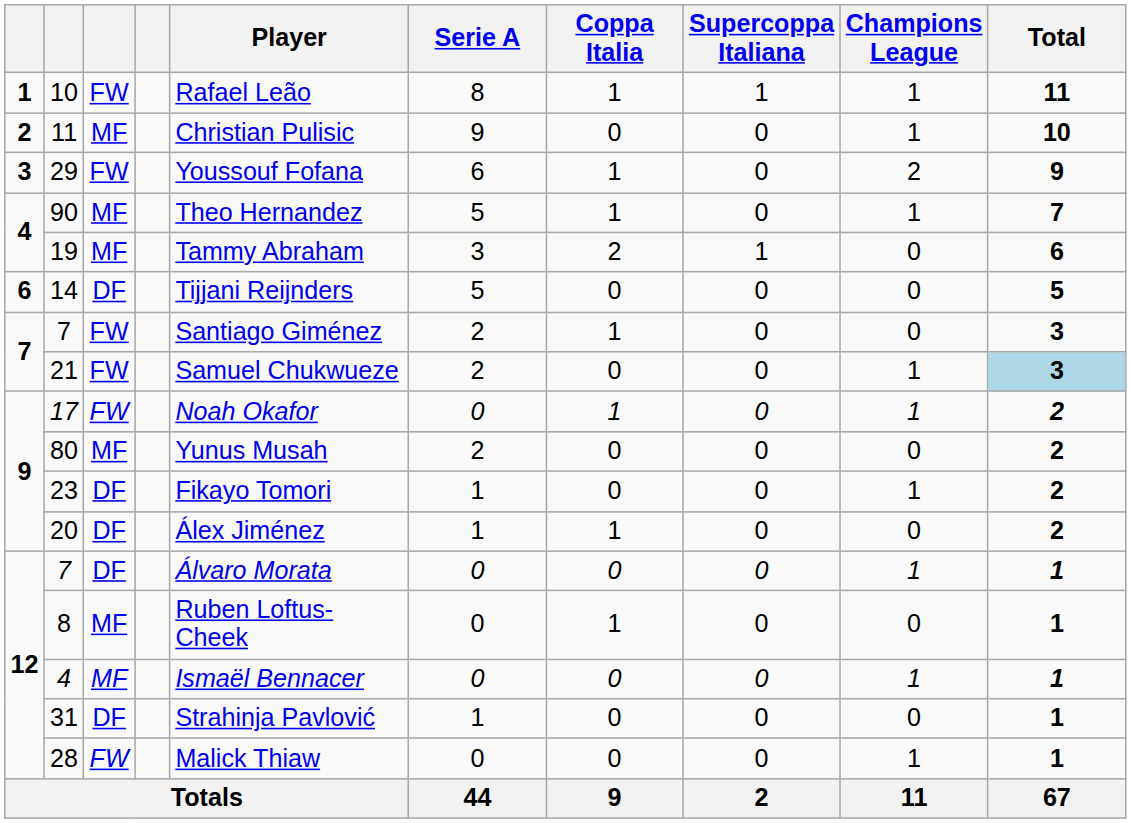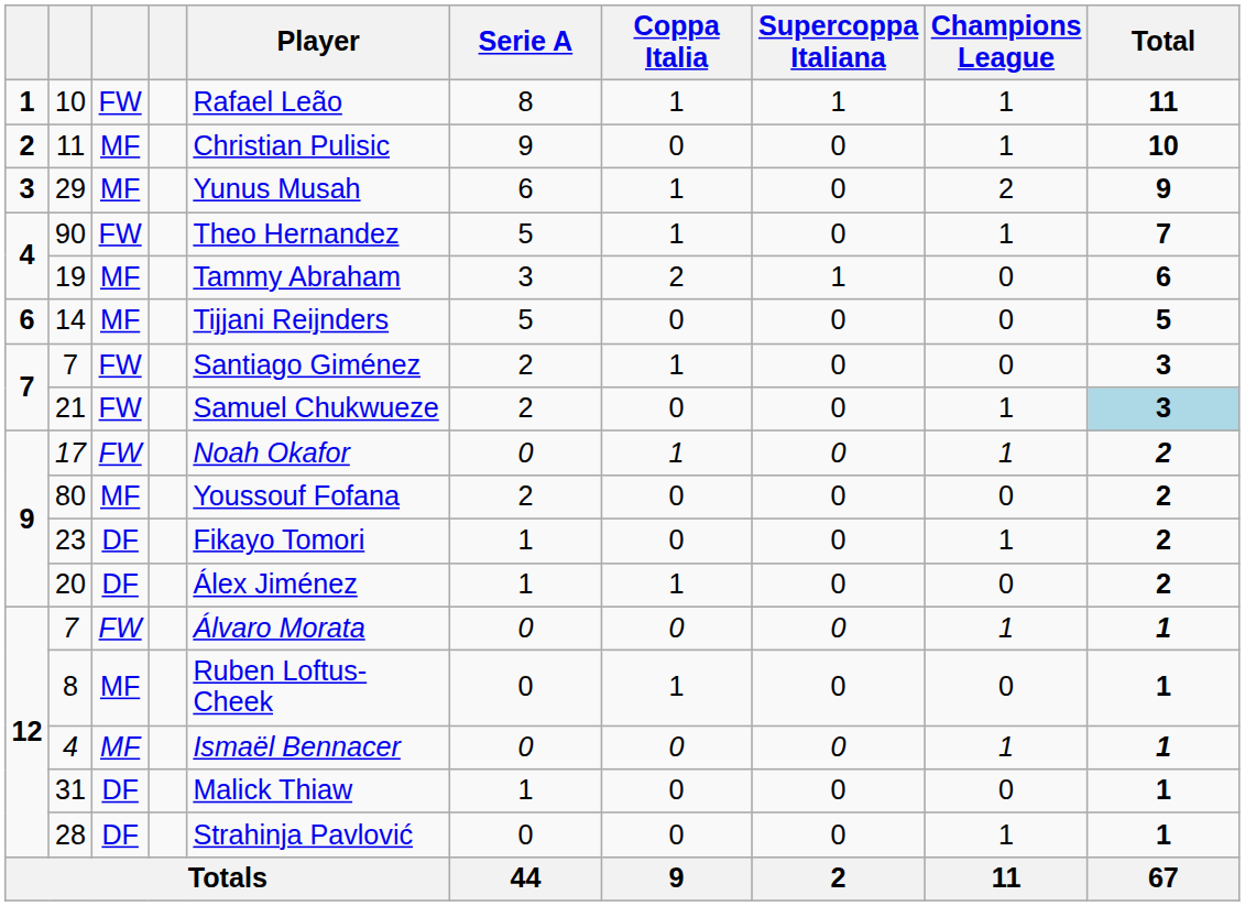29 | column 3: FW -> MF
29 | Player: Youssouf Fofana -> Yunus Musah
90 | column 3: MF -> FW
14 | column 3: DF -> MF
80 | Player: Yunus Musah -> Youssouf Fofana
12 / 7 | column 3: DF -> FW
31 | Player: Strahinja Pavlović -> Malick Thiaw
28 | column 3: FW -> DF
28 | Player: Malick Thiaw -> Strahinja Pavlović
